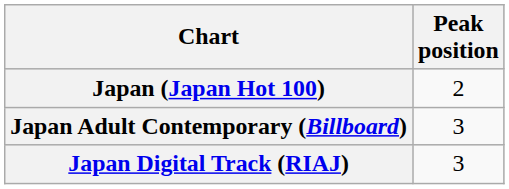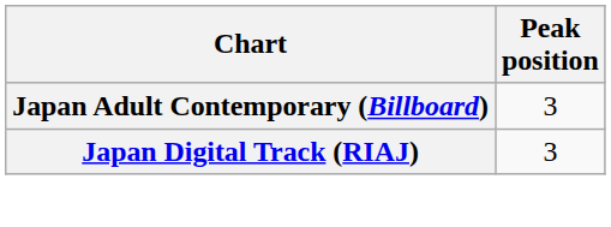- row: Japan (Japan Hot 100) | 2
